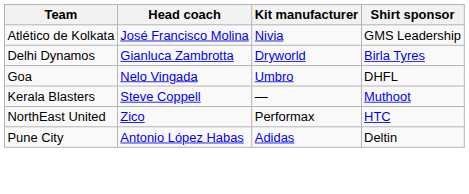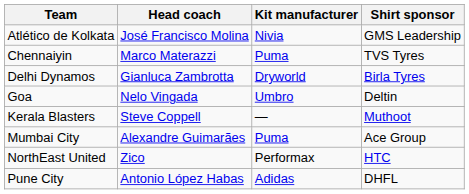+ row: Chennaiyin | Marco Materazzi | Puma | TVS Tyres
Goa | Shirt sponsor: DHFL -> Deltin
+ row: Mumbai City | Alexandre Guimarães | Puma | Ace Group
Pune City | Shirt sponsor: Deltin -> DHFL
